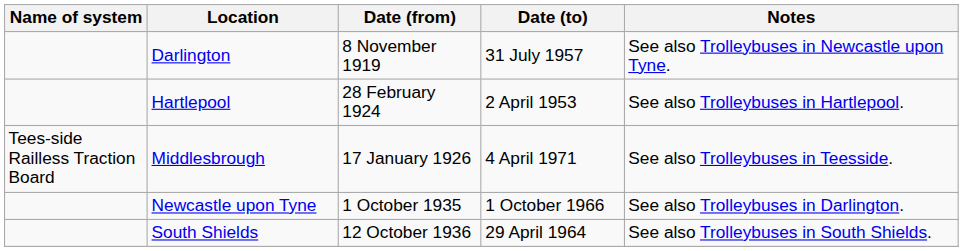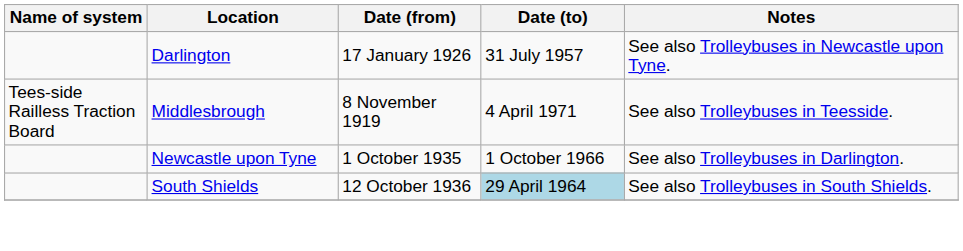Darlington | Date (from): 8 November 1919 -> 17 January 1926
- row: Hartlepool | 28 February 1924 | 2 April 1953 | See also Trolleybuses in Hartlepool.
Middlesbrough | Date (from): 17 January 1926 -> 8 November 1919
South Shields | Date (to): no background -> lightblue background
